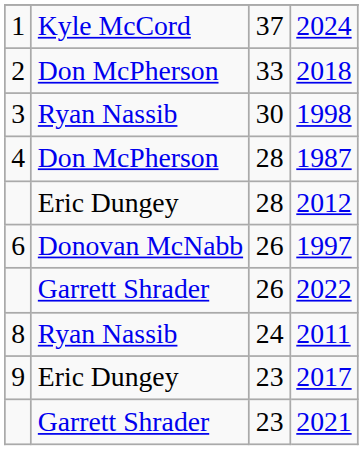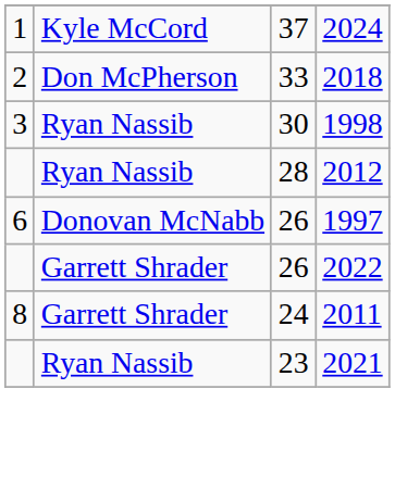- row: 4 | Don McPherson | 28 | 1987
2012 | column 2: Eric Dungey -> Ryan Nassib
2011 | column 2: Ryan Nassib -> Garrett Shrader
- row: 9 | Eric Dungey | 23 | 2017
2021 | column 2: Garrett Shrader -> Ryan Nassib
